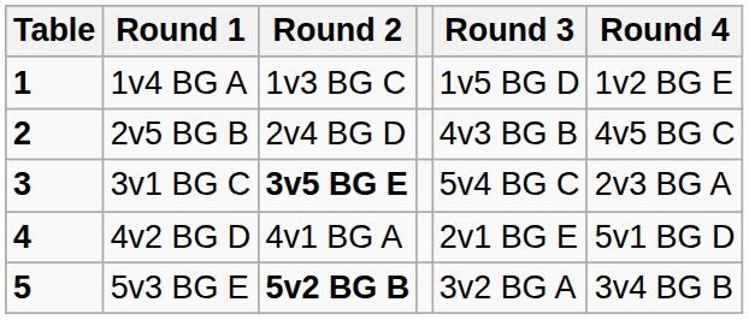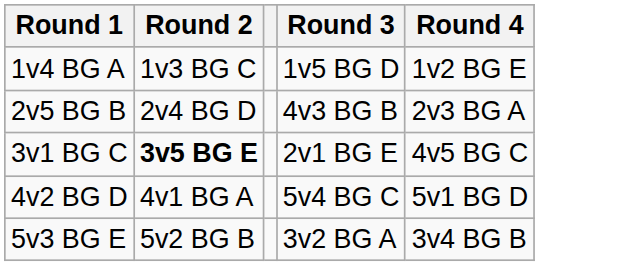- column: Table | 1 | 2 | 3 | 4 | 5
2v5 BG B | Round 4: 4v5 BG C -> 2v3 BG A
3v1 BG C | Round 3: 5v4 BG C -> 2v1 BG E
3v1 BG C | Round 4: 2v3 BG A -> 4v5 BG C
4v2 BG D | Round 3: 2v1 BG E -> 5v4 BG C
5v3 BG E | Round 2: bold -> normal
